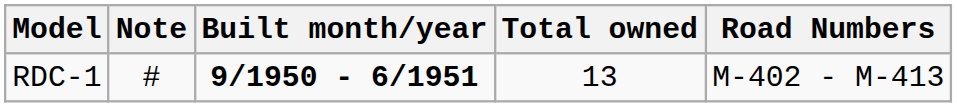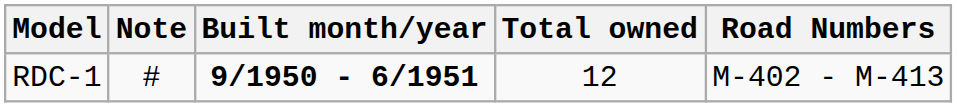RDC-1 | Total owned: 13 -> 12
